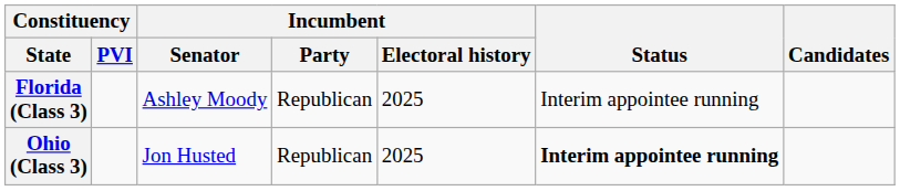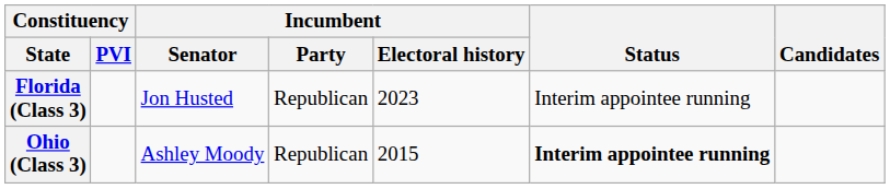Florida (Class 3) | Incumbent / Senator: Ashley Moody -> Jon Husted
Florida (Class 3) | Incumbent / Electoral history: 2025 -> 2023
Ohio (Class 3) | Incumbent / Senator: Jon Husted -> Ashley Moody
Ohio (Class 3) | Incumbent / Electoral history: 2025 -> 2015
